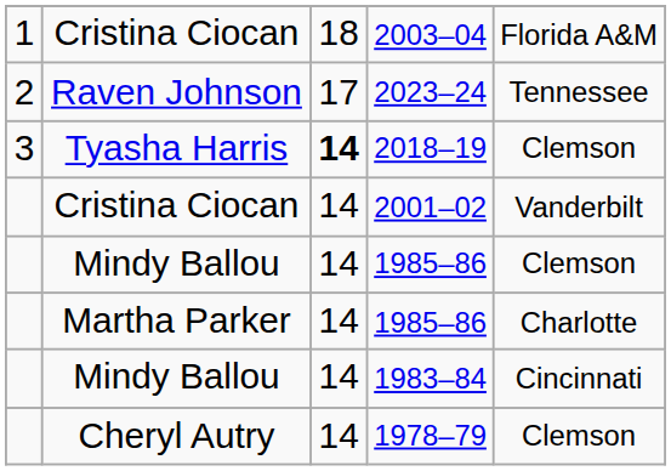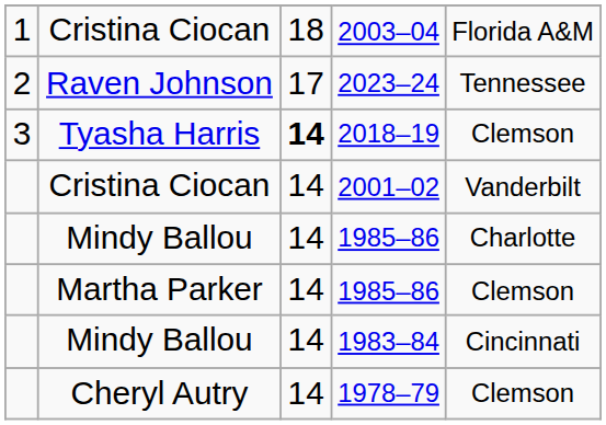Mindy Ballou / 1985–86 | column 5: Clemson -> Charlotte
Martha Parker / 1985–86 | column 5: Charlotte -> Clemson
